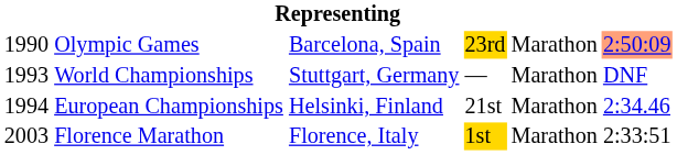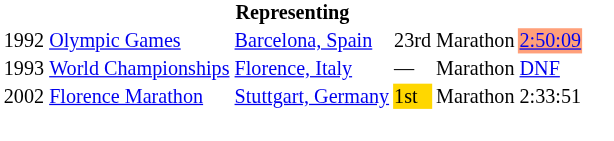Olympic Games | column 1: 1990 -> 1992
Olympic Games | column 4: gold background -> no background
World Championships | column 3: Stuttgart, Germany -> Florence, Italy
- row: 1994 | European Championships | Helsinki, Finland | 21st | Marathon | 2:34.46
Florence Marathon | column 1: 2003 -> 2002
Florence Marathon | column 3: Florence, Italy -> Stuttgart, Germany
